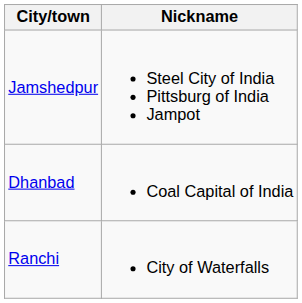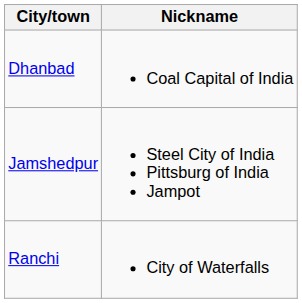rows swapped: Jamshedpur <-> Dhanbad
